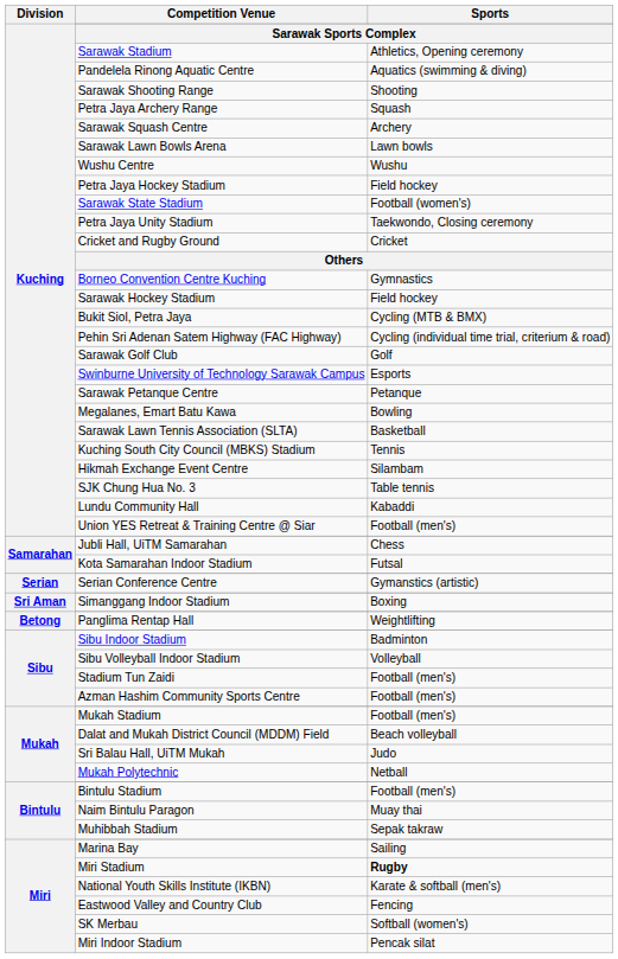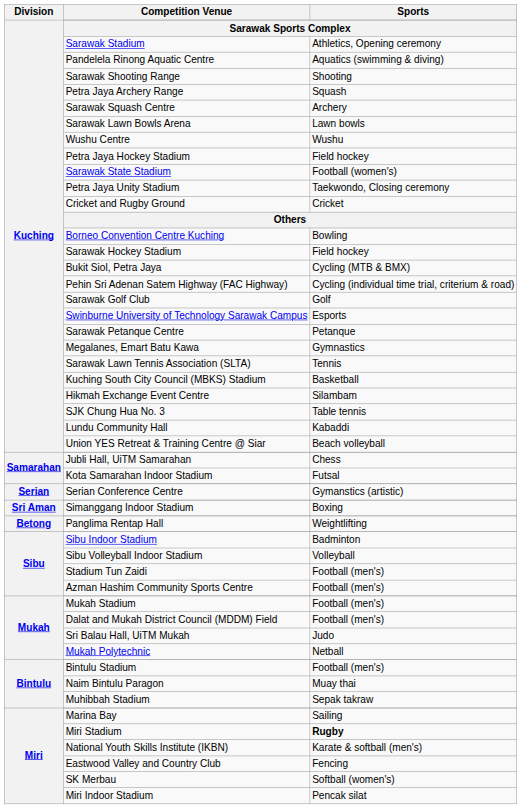Borneo Convention Centre Kuching | Sports / Sarawak Sports Complex: Gymnastics -> Bowling
Megalanes, Emart Batu Kawa | Sports / Sarawak Sports Complex: Bowling -> Gymnastics
Sarawak Lawn Tennis Association (SLTA) | Sports / Sarawak Sports Complex: Basketball -> Tennis
Kuching South City Council (MBKS) Stadium | Sports / Sarawak Sports Complex: Tennis -> Basketball
Union YES Retreat & Training Centre @ Siar | Sports / Sarawak Sports Complex: Football (men's) -> Beach volleyball
Dalat and Mukah District Council (MDDM) Field | Sports / Sarawak Sports Complex: Beach volleyball -> Football (men's)
